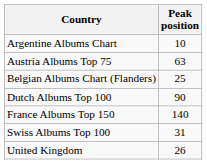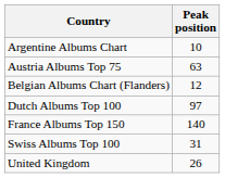Belgian Albums Chart (Flanders) | Peak position: 25 -> 12
Dutch Albums Top 100 | Peak position: 90 -> 97
